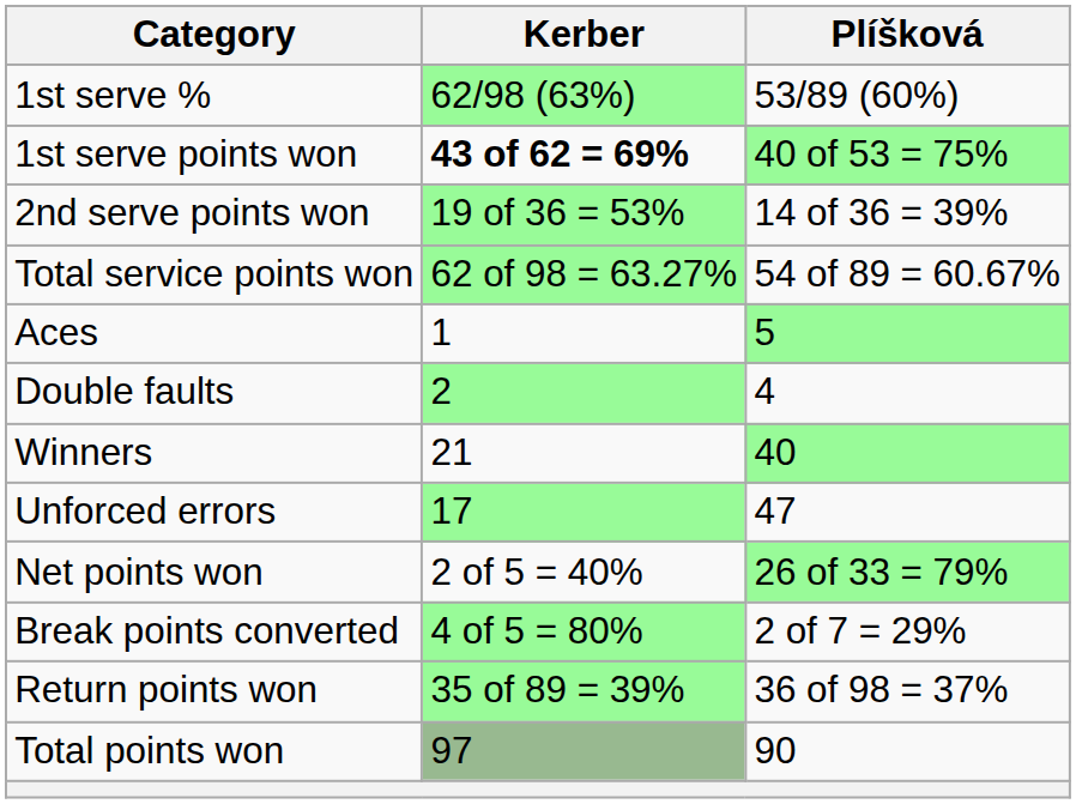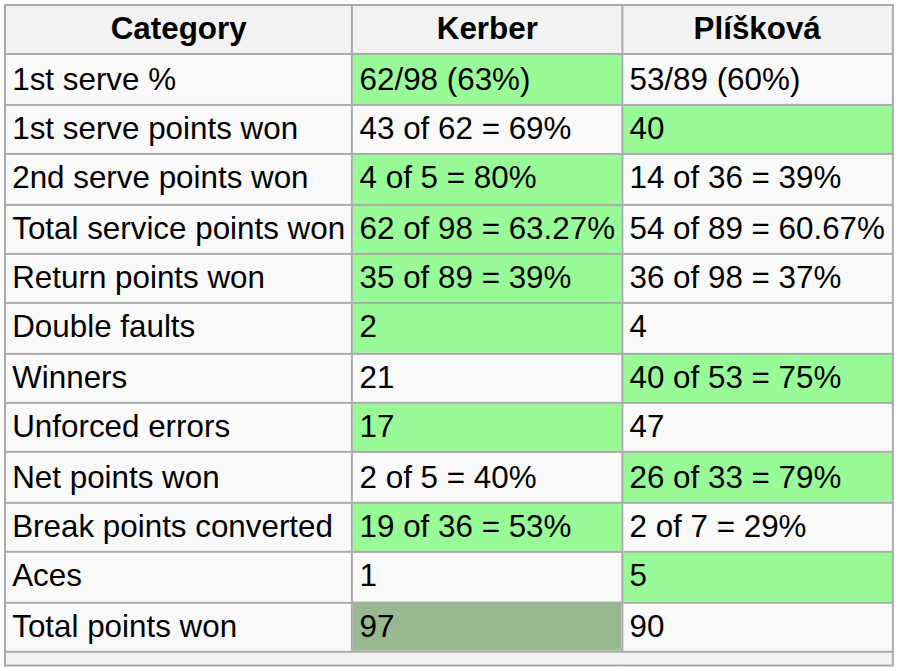1st serve points won | Kerber: bold -> normal
1st serve points won | Plíšková: 40 of 53 = 75% -> 40
2nd serve points won | Kerber: 19 of 36 = 53% -> 4 of 5 = 80%
rows swapped: Aces <-> Return points won
Winners | Plíšková: 40 -> 40 of 53 = 75%
Break points converted | Kerber: 4 of 5 = 80% -> 19 of 36 = 53%
